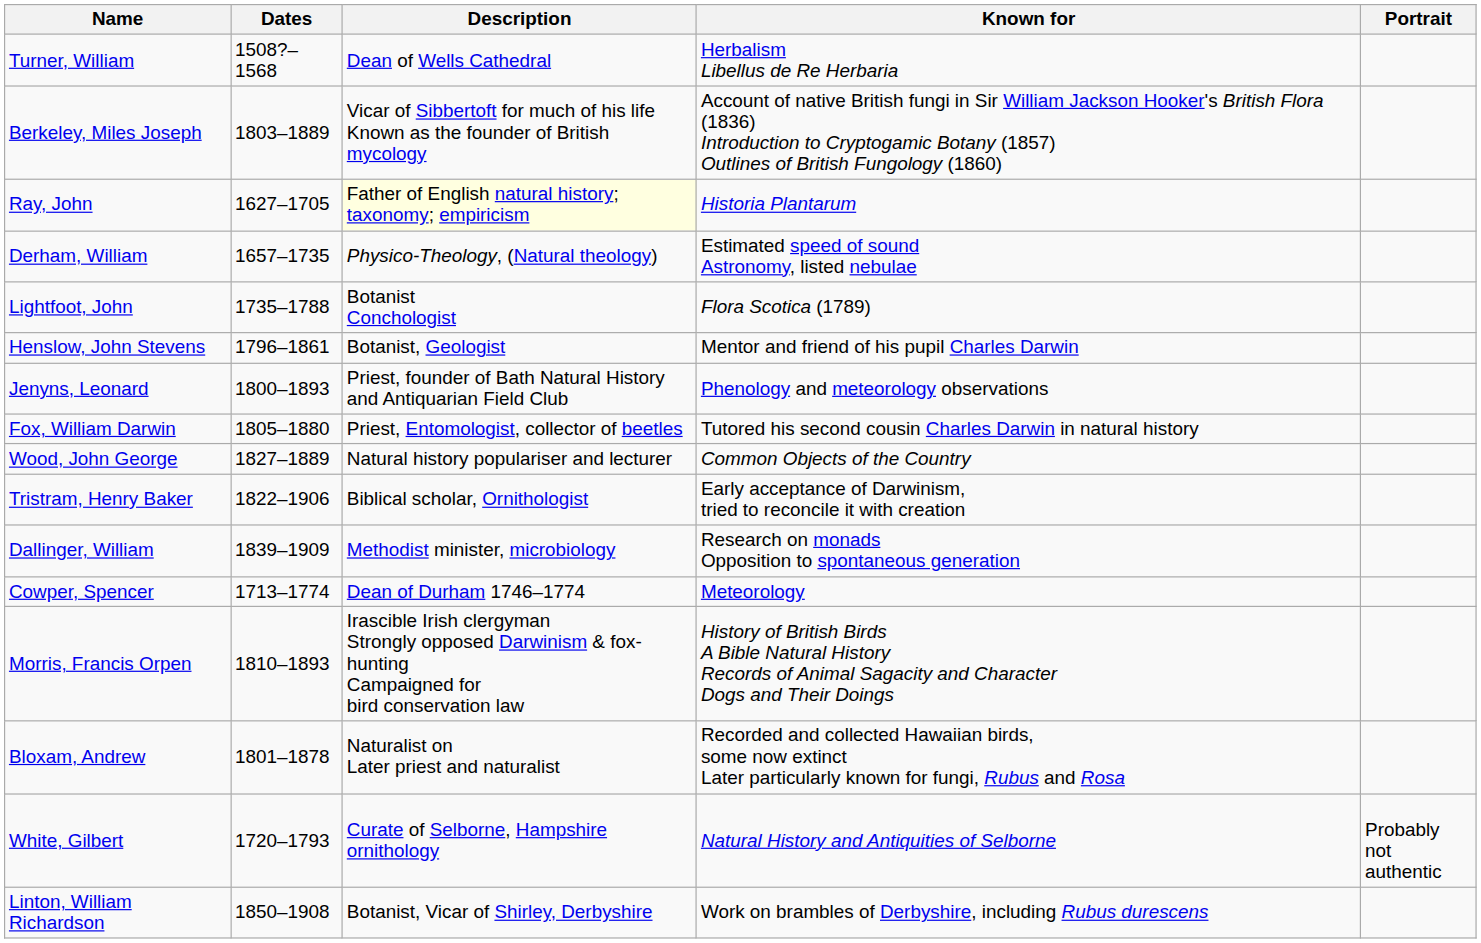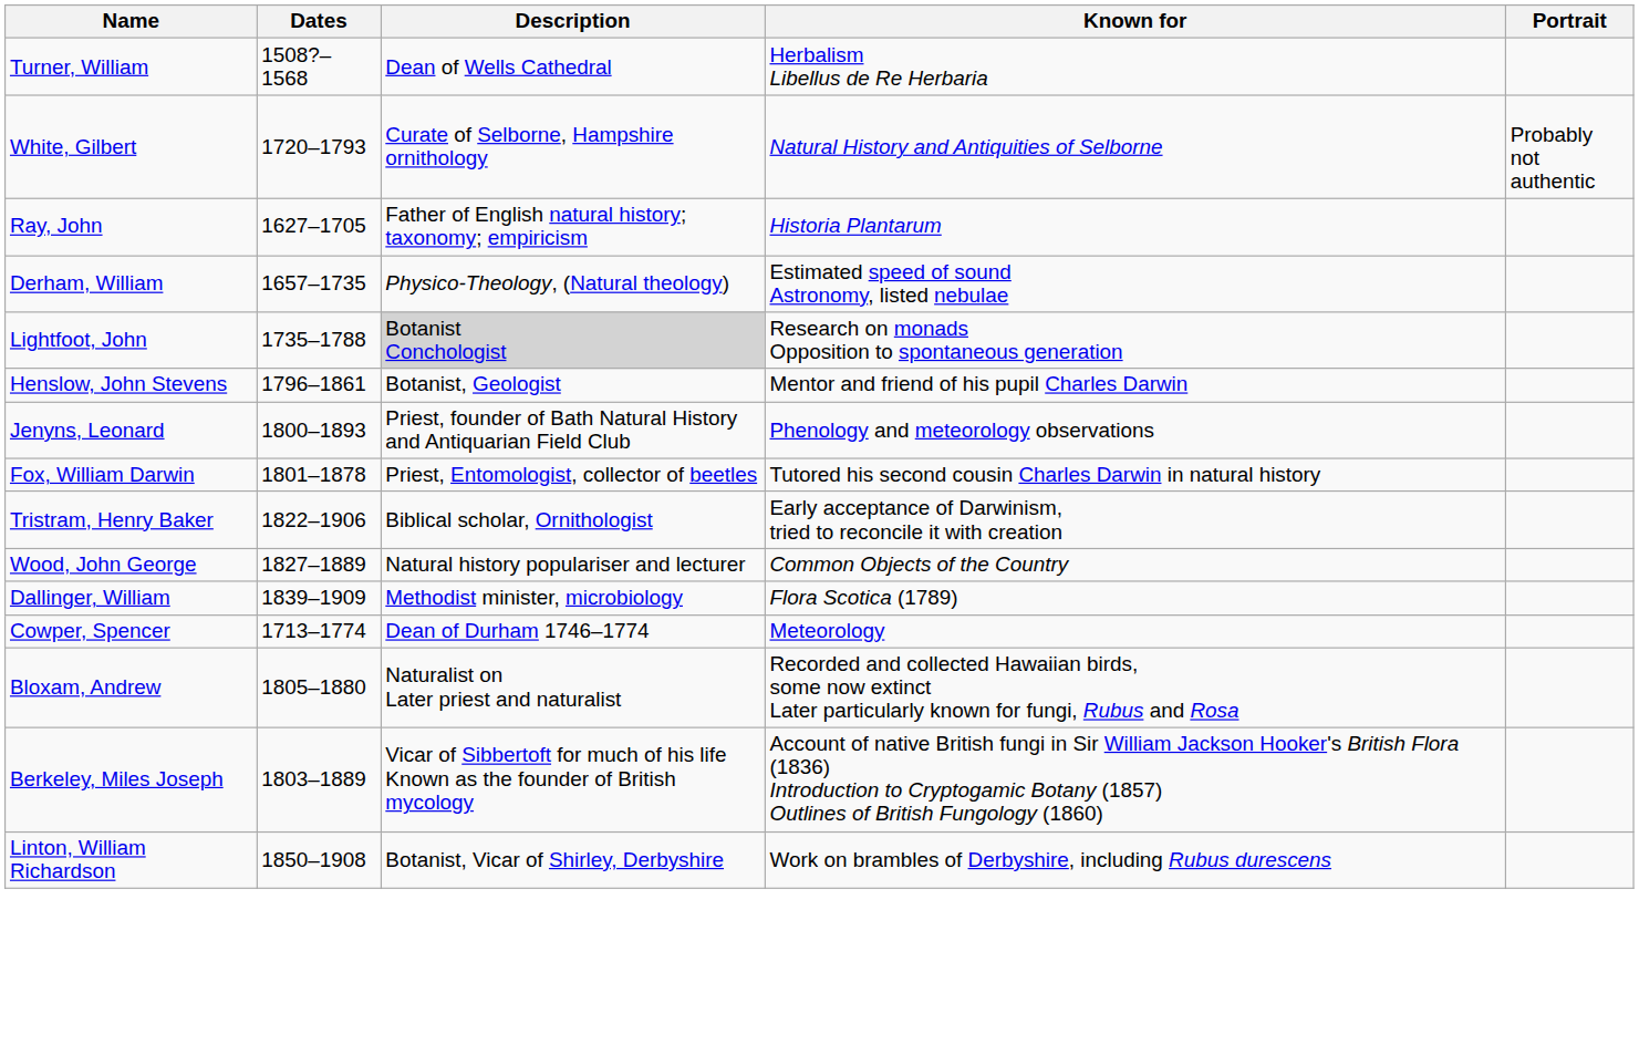rows swapped: White, Gilbert <-> Berkeley, Miles Joseph
Ray, John | Description: lightyellow background -> no background
Lightfoot, John | Description: no background -> lightgrey background
Lightfoot, John | Known for: Flora Scotica (1789) -> Research on monads Opposition to spontaneous generation
Fox, William Darwin | Dates: 1805–1880 -> 1801–1878
rows swapped: Tristram, Henry Baker <-> Wood, John George
Dallinger, William | Known for: Research on monads Opposition to spontaneous generation -> Flora Scotica (1789)
- row: Morris, Francis Orpen | 1810–1893 | Irascible Irish clergyman Strongly opposed Darwinism & fox-hunting Campaigned for bird conservation law | History of British Birds A Bible Natural History Records of Animal Sagacity and Character Dogs and Their Doings
Bloxam, Andrew | Dates: 1801–1878 -> 1805–1880
